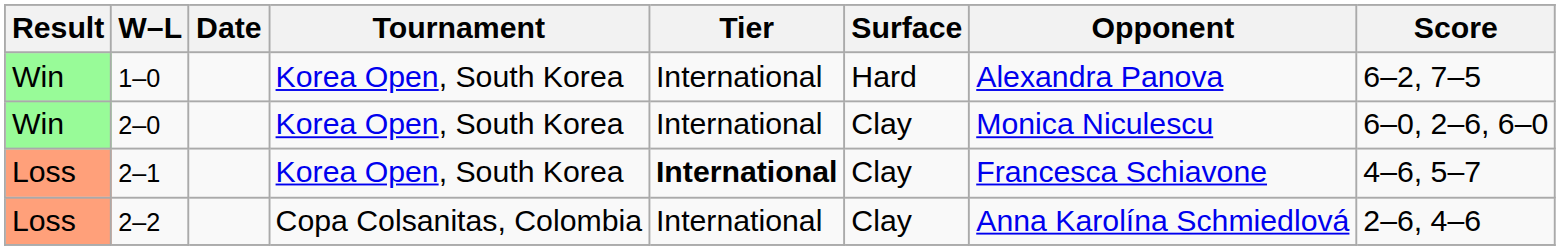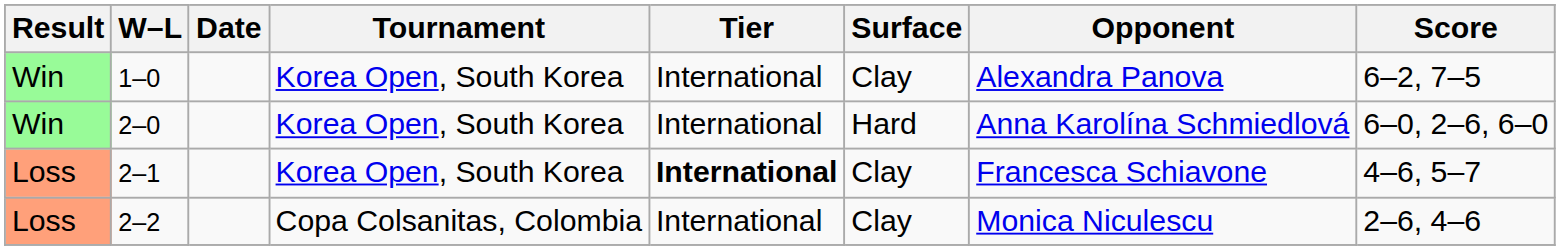1–0 | Surface: Hard -> Clay
2–0 | Surface: Clay -> Hard
2–0 | Opponent: Monica Niculescu -> Anna Karolína Schmiedlová
2–2 | Opponent: Anna Karolína Schmiedlová -> Monica Niculescu
